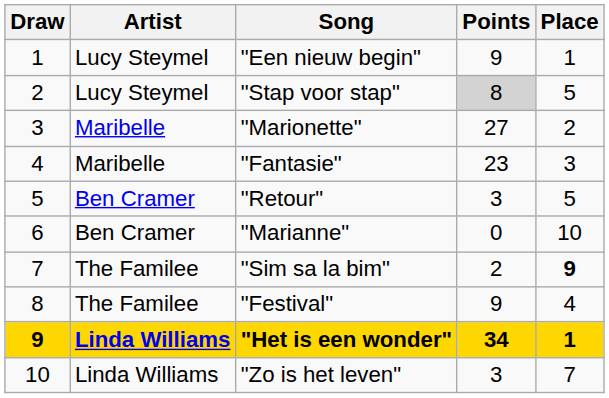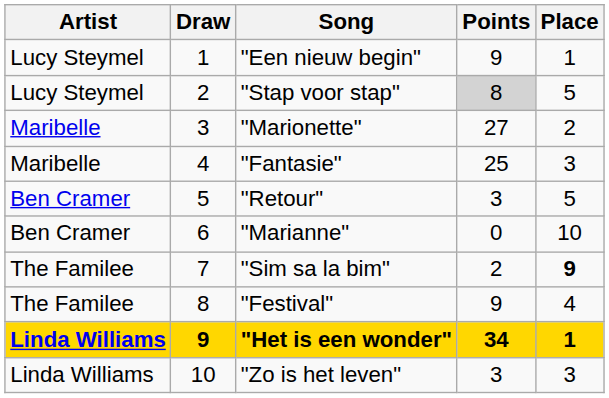columns swapped: Draw <-> Artist
"Fantasie" | Points: 23 -> 25
"Zo is het leven" | Place: 7 -> 3
